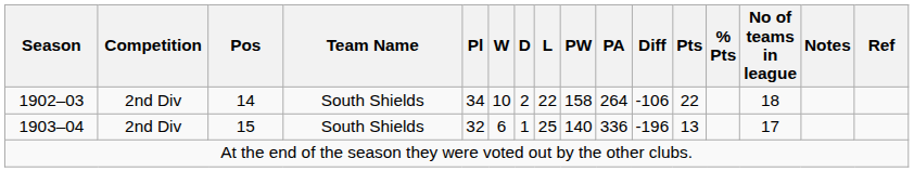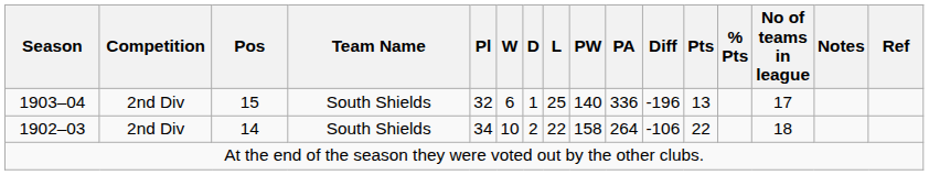rows swapped: 1902–03 <-> 1903–04
